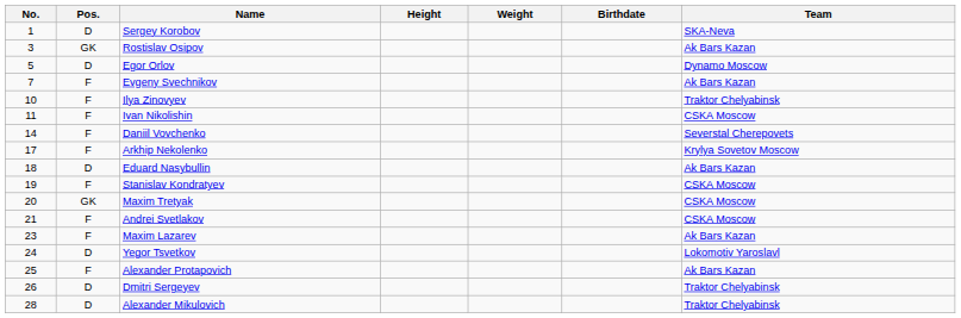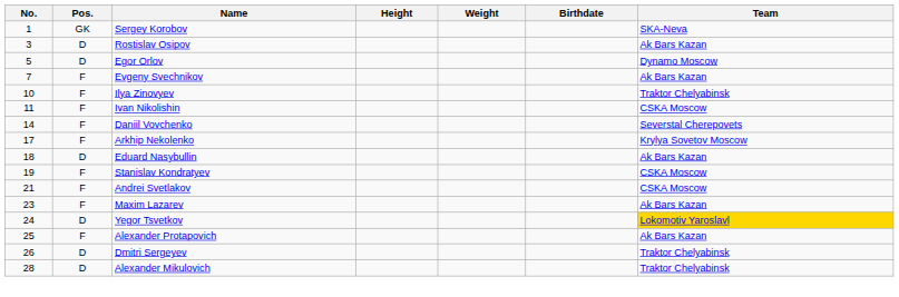Sergey Korobov | Pos.: D -> GK
Rostislav Osipov | Pos.: GK -> D
- row: 20 | GK | Maxim Tretyak | CSKA Moscow
Yegor Tsvetkov | Team: no background -> gold background
